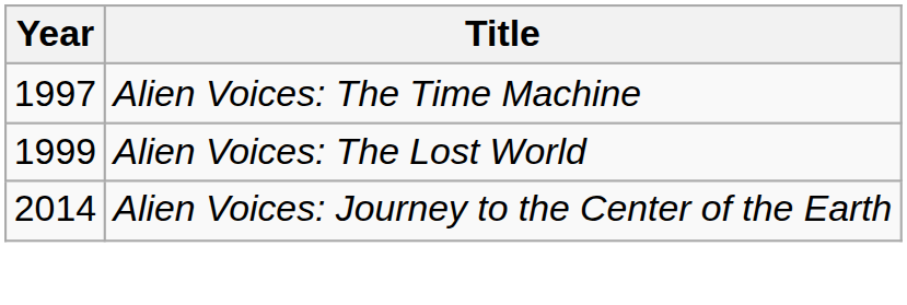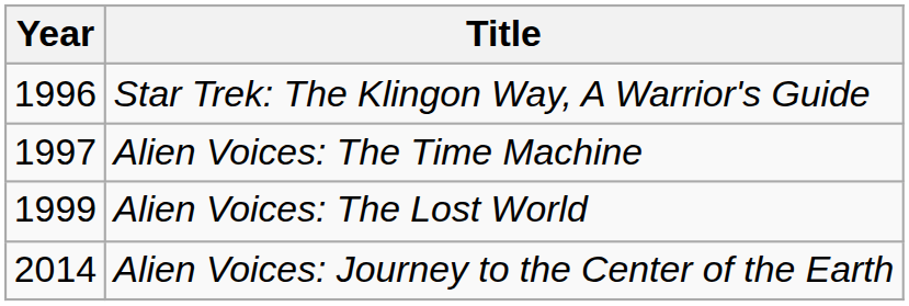+ row: 1996 | Star Trek: The Klingon Way, A Warrior's Guide
